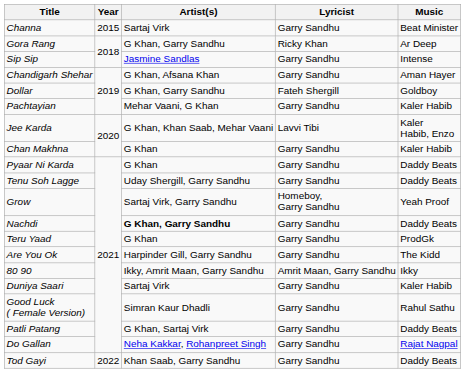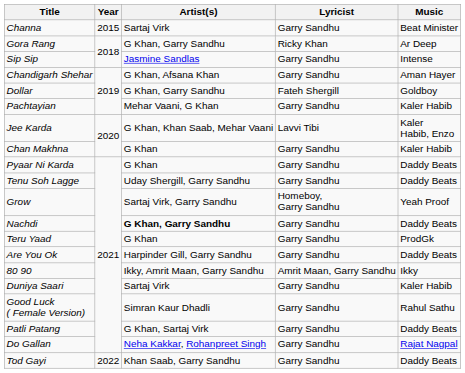Are You Ok | Music: The Kidd -> Daddy Beats
